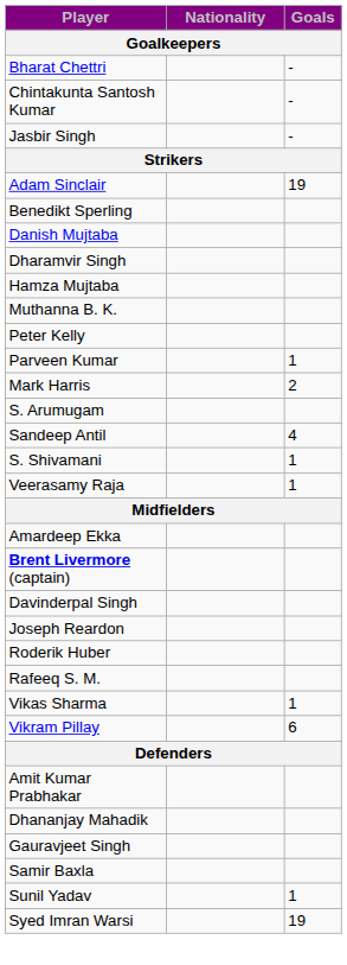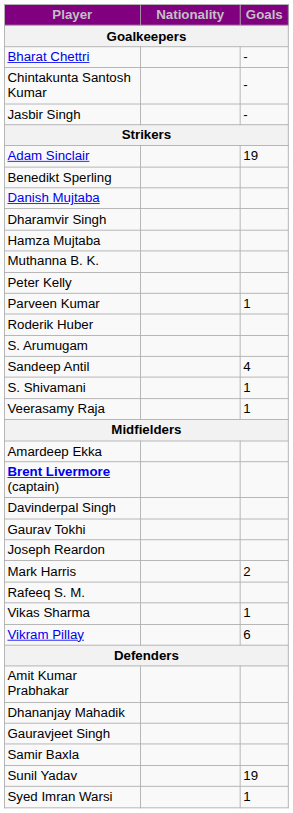rows swapped: Roderik Huber <-> Mark Harris
+ row: Gaurav Tokhi
Sunil Yadav | Goals: 1 -> 19
Syed Imran Warsi | Goals: 19 -> 1
